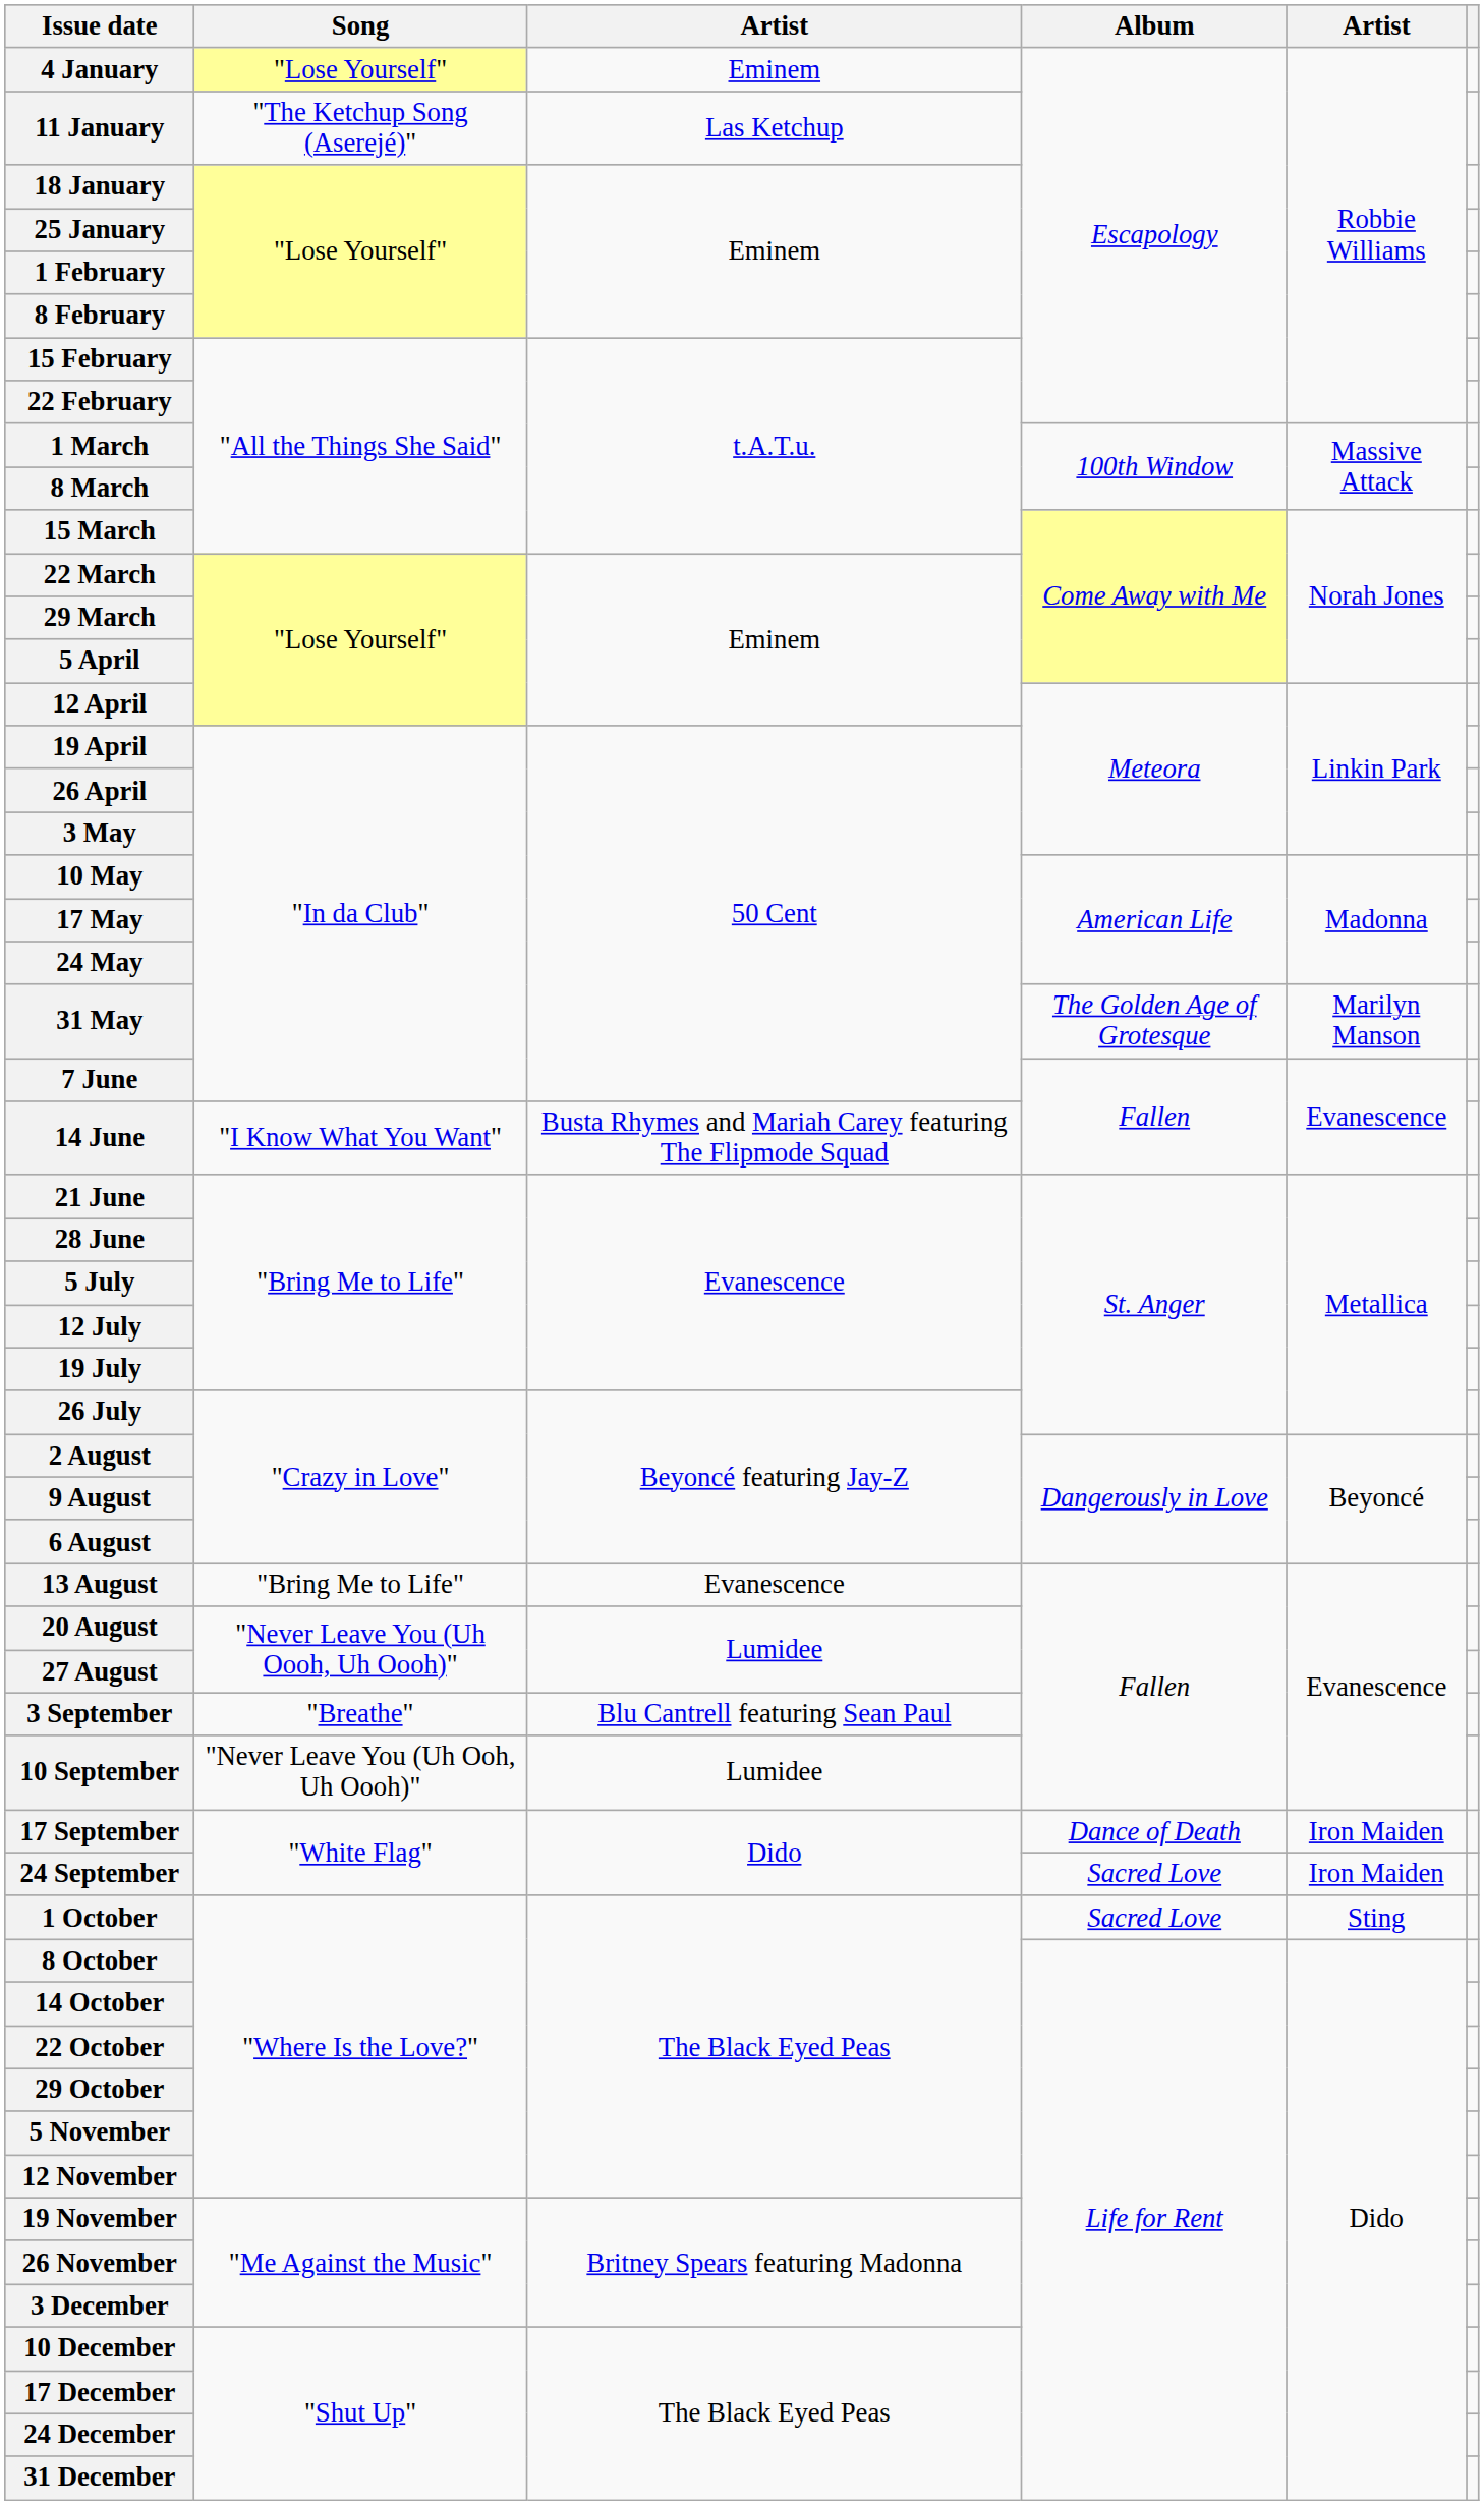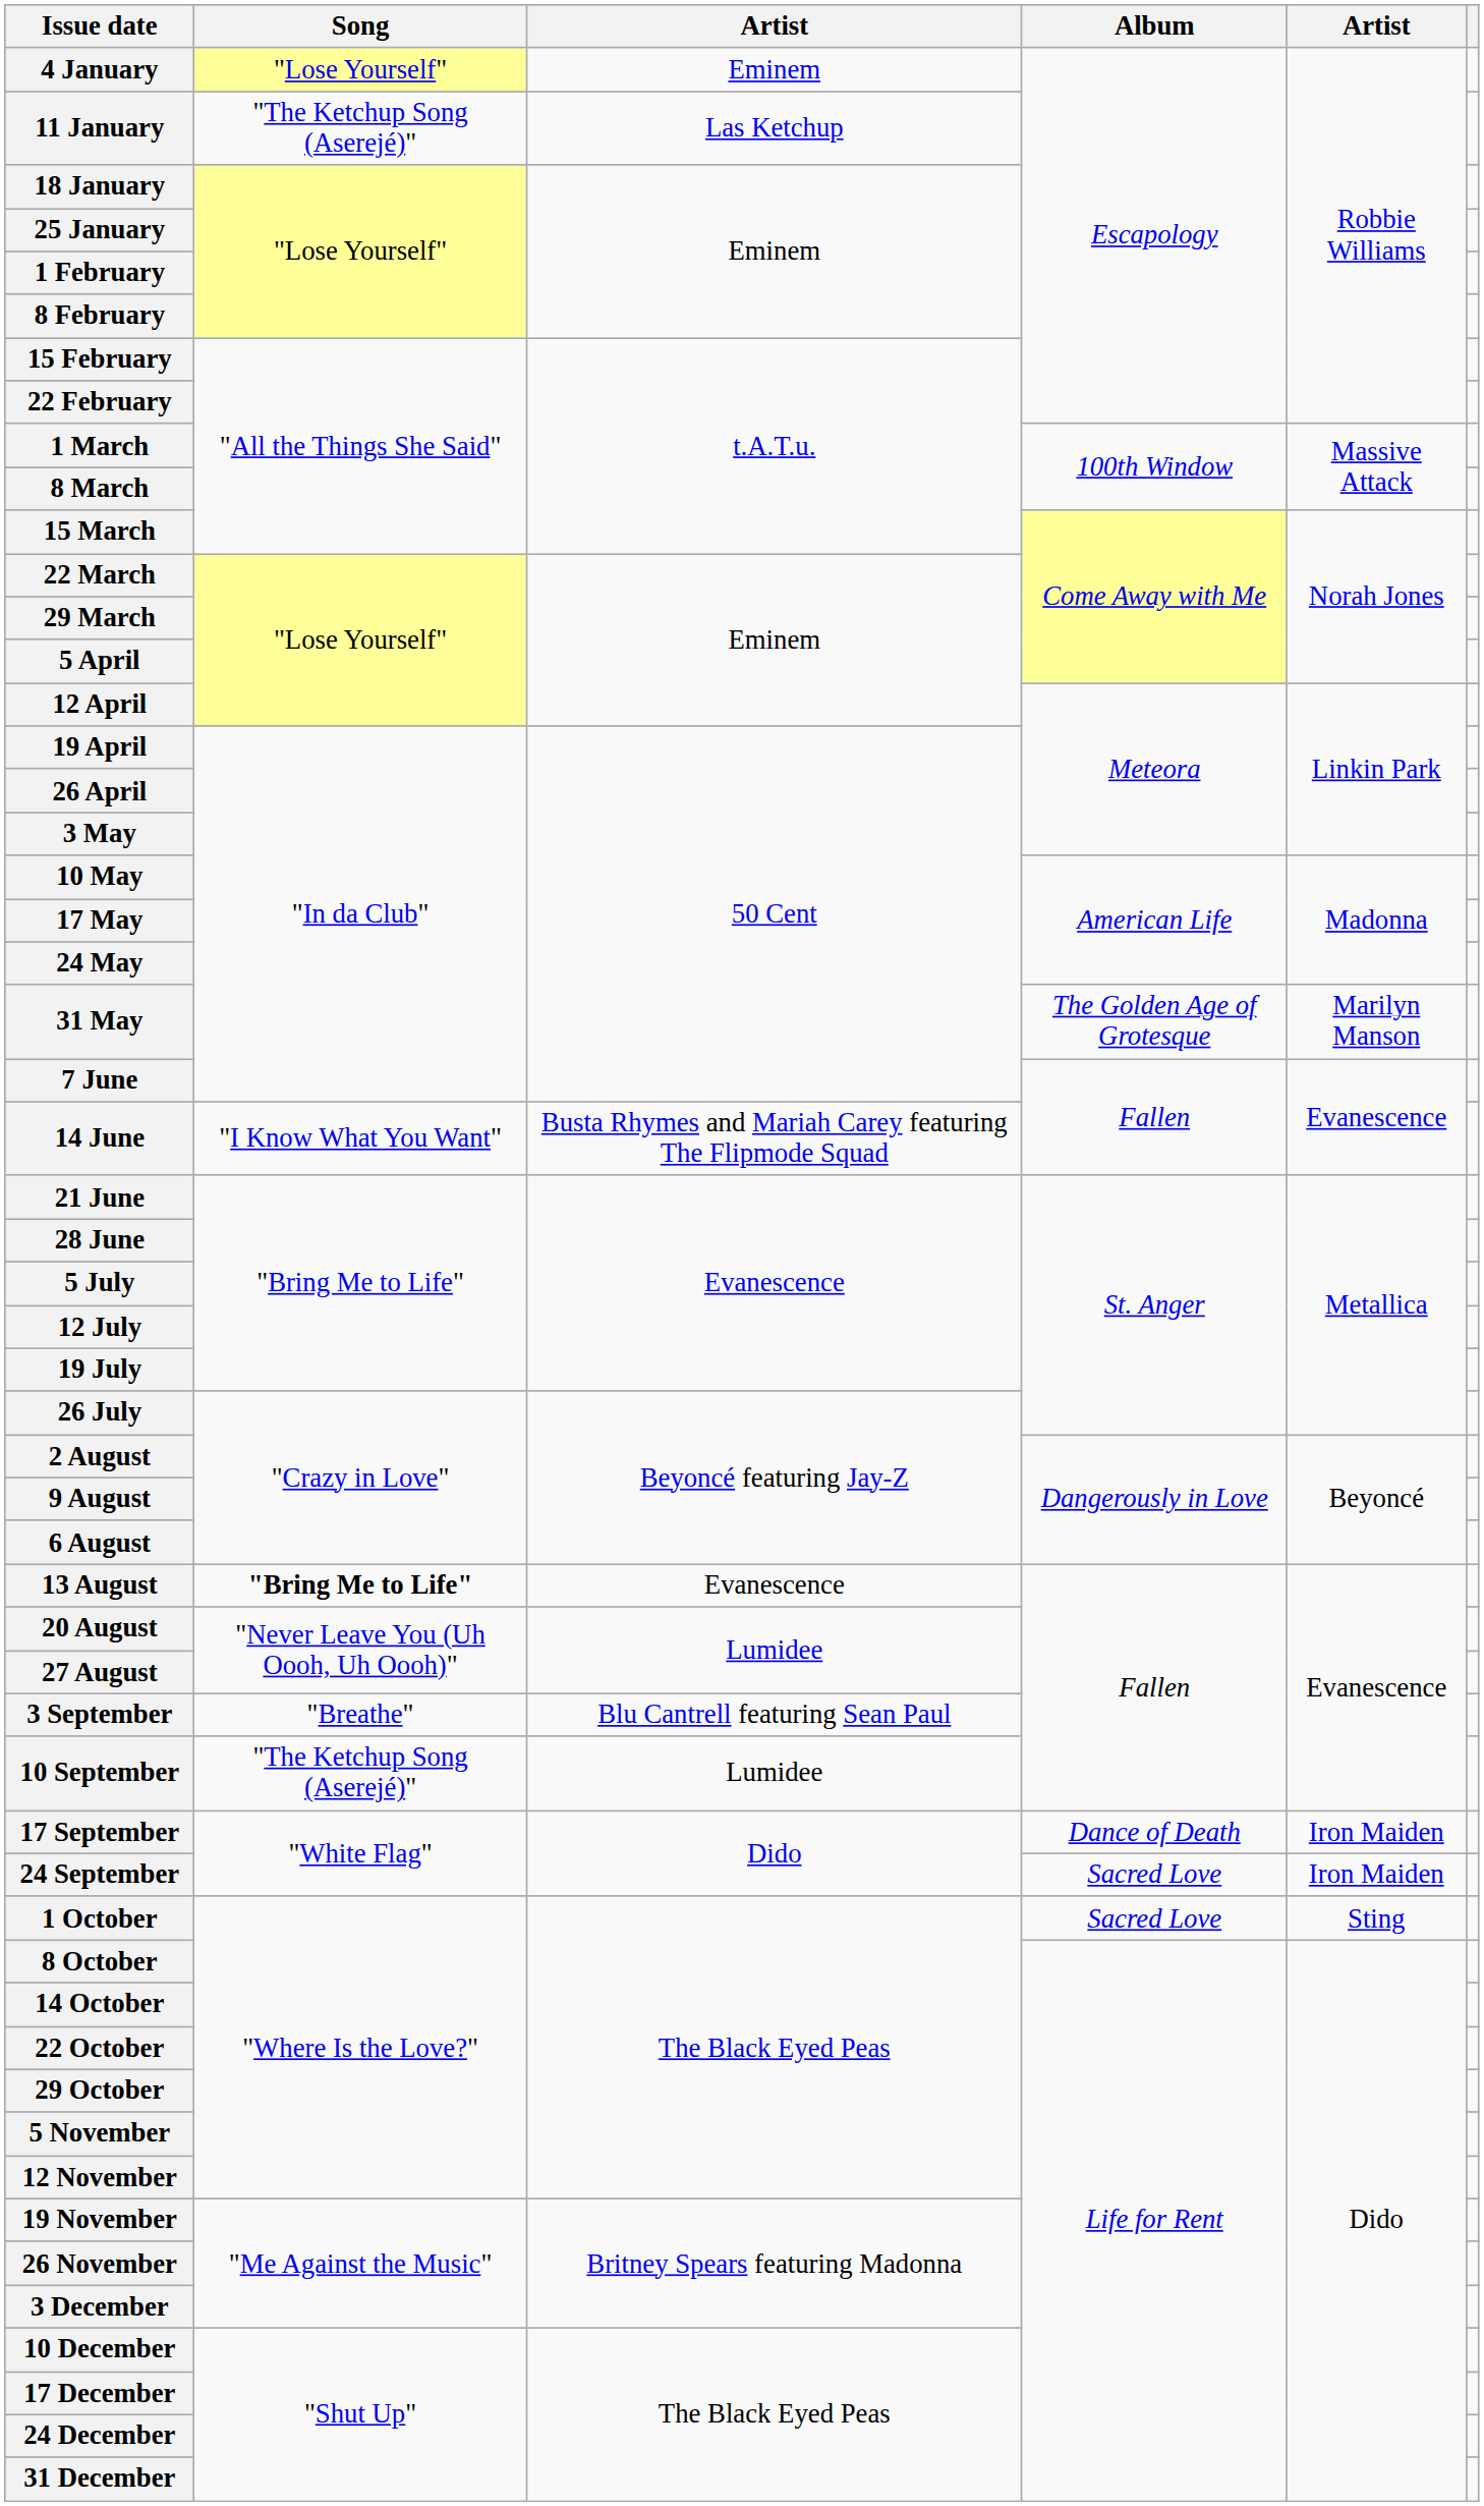13 August | Song: normal -> bold
10 September | Song: "Never Leave You (Uh Ooh, Uh Oooh)" -> "The Ketchup Song (Aserejé)"
